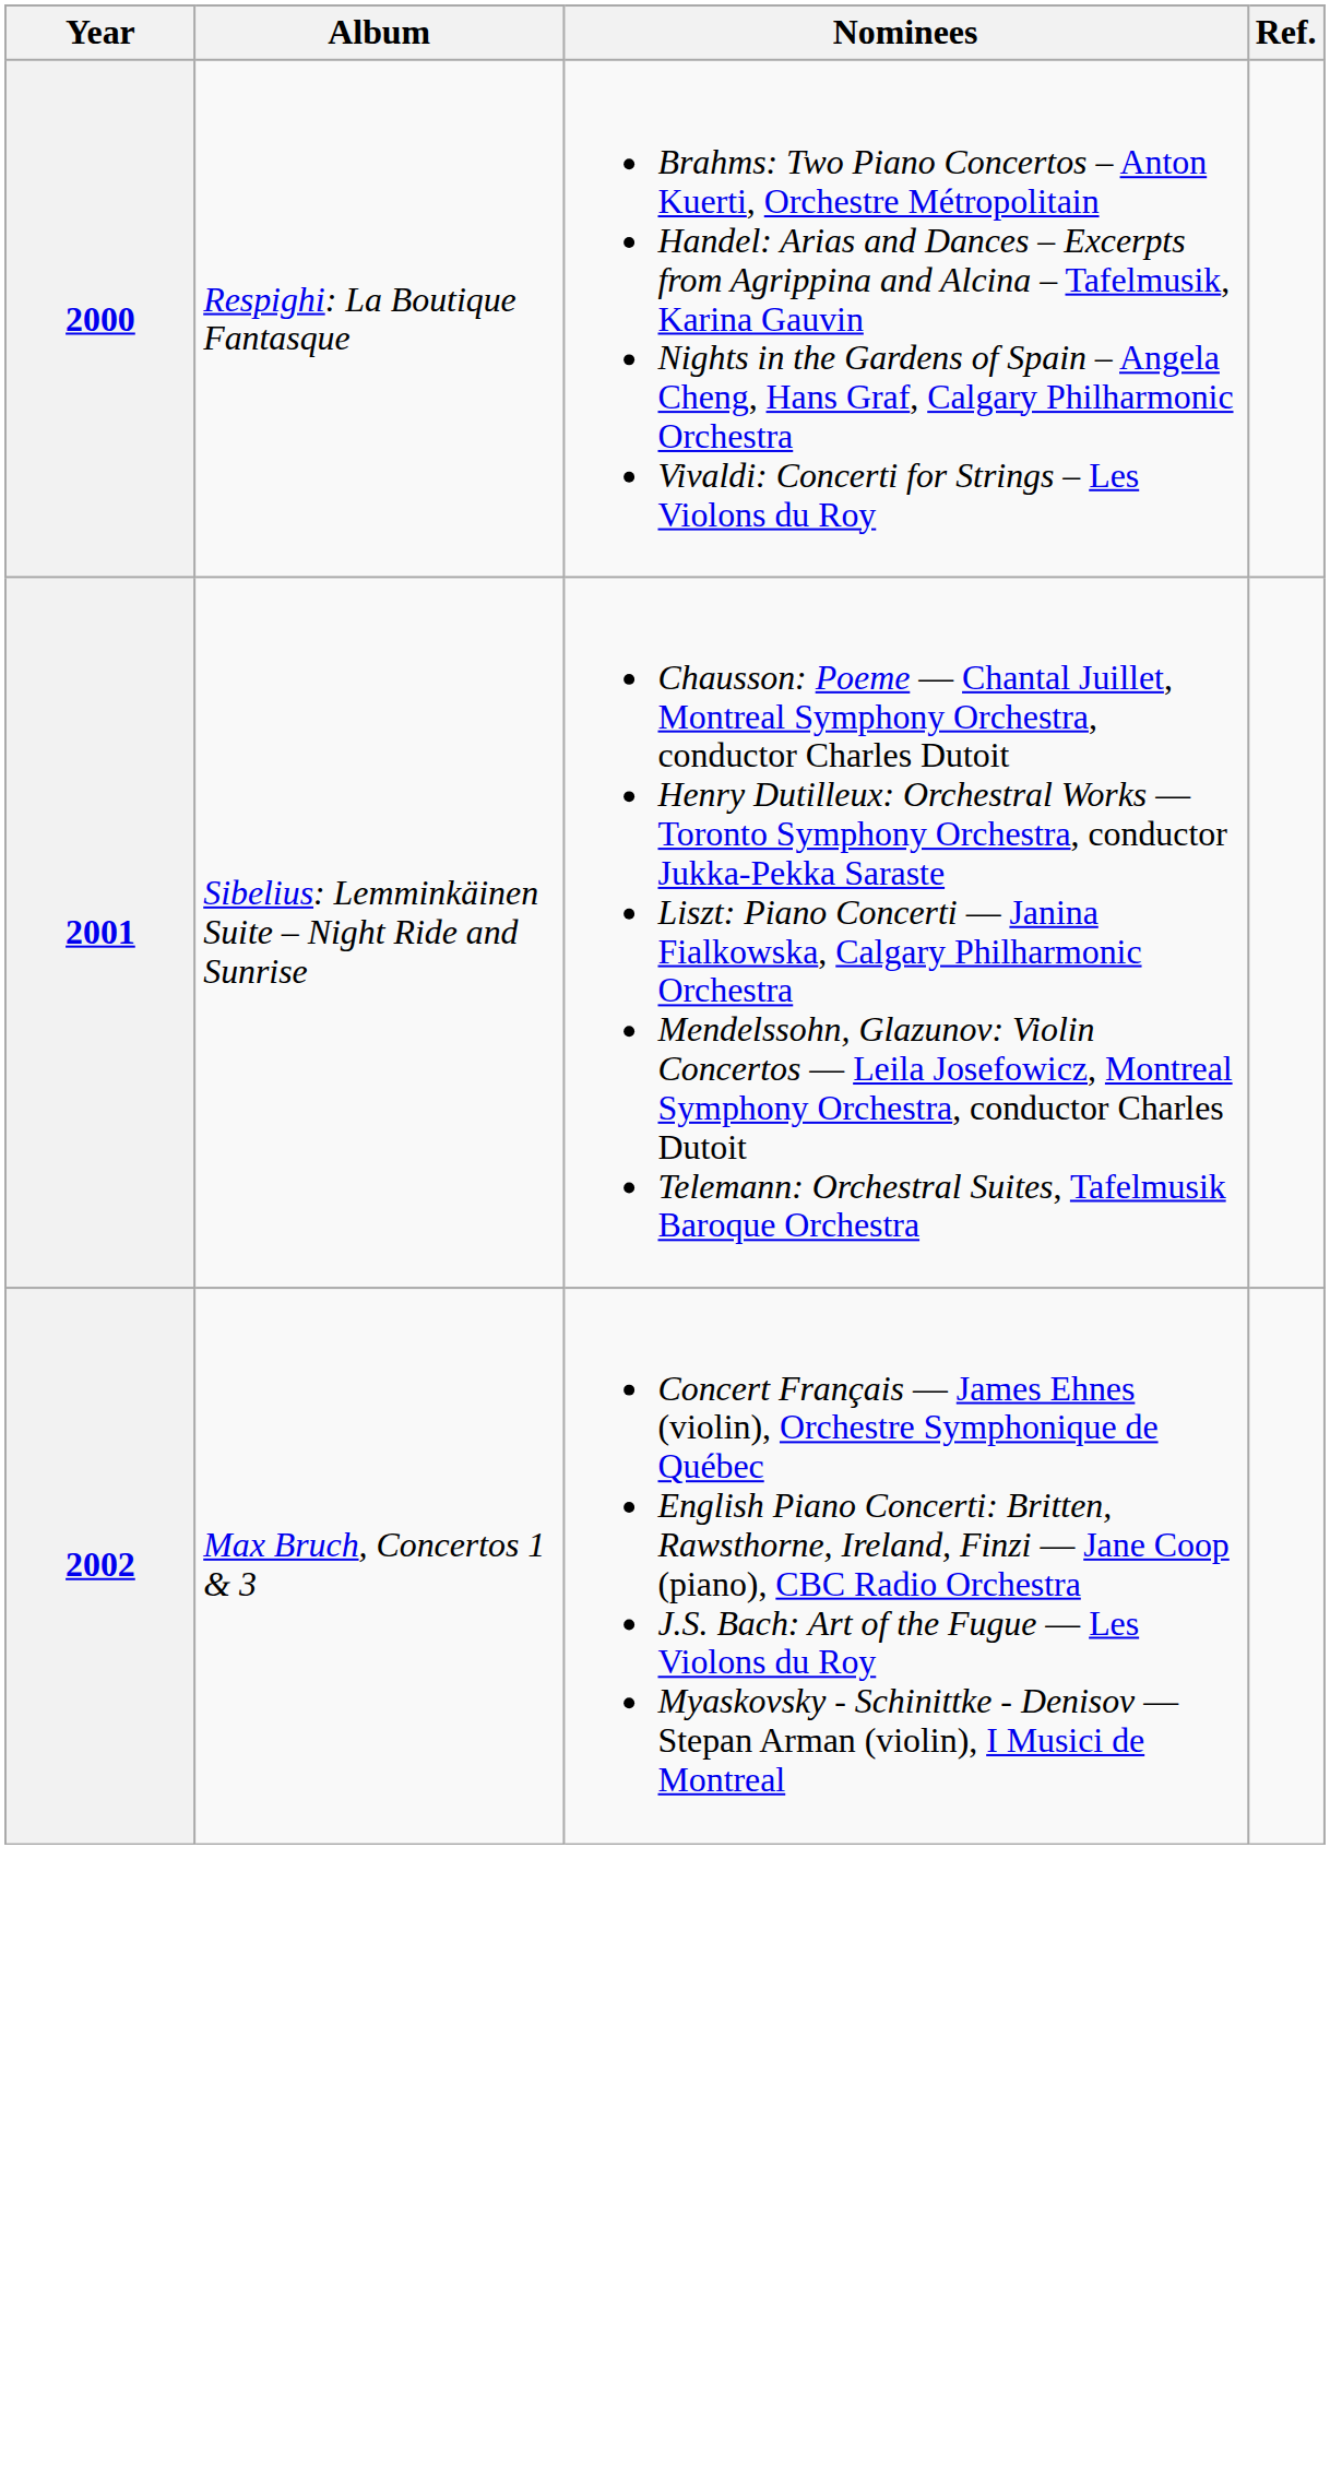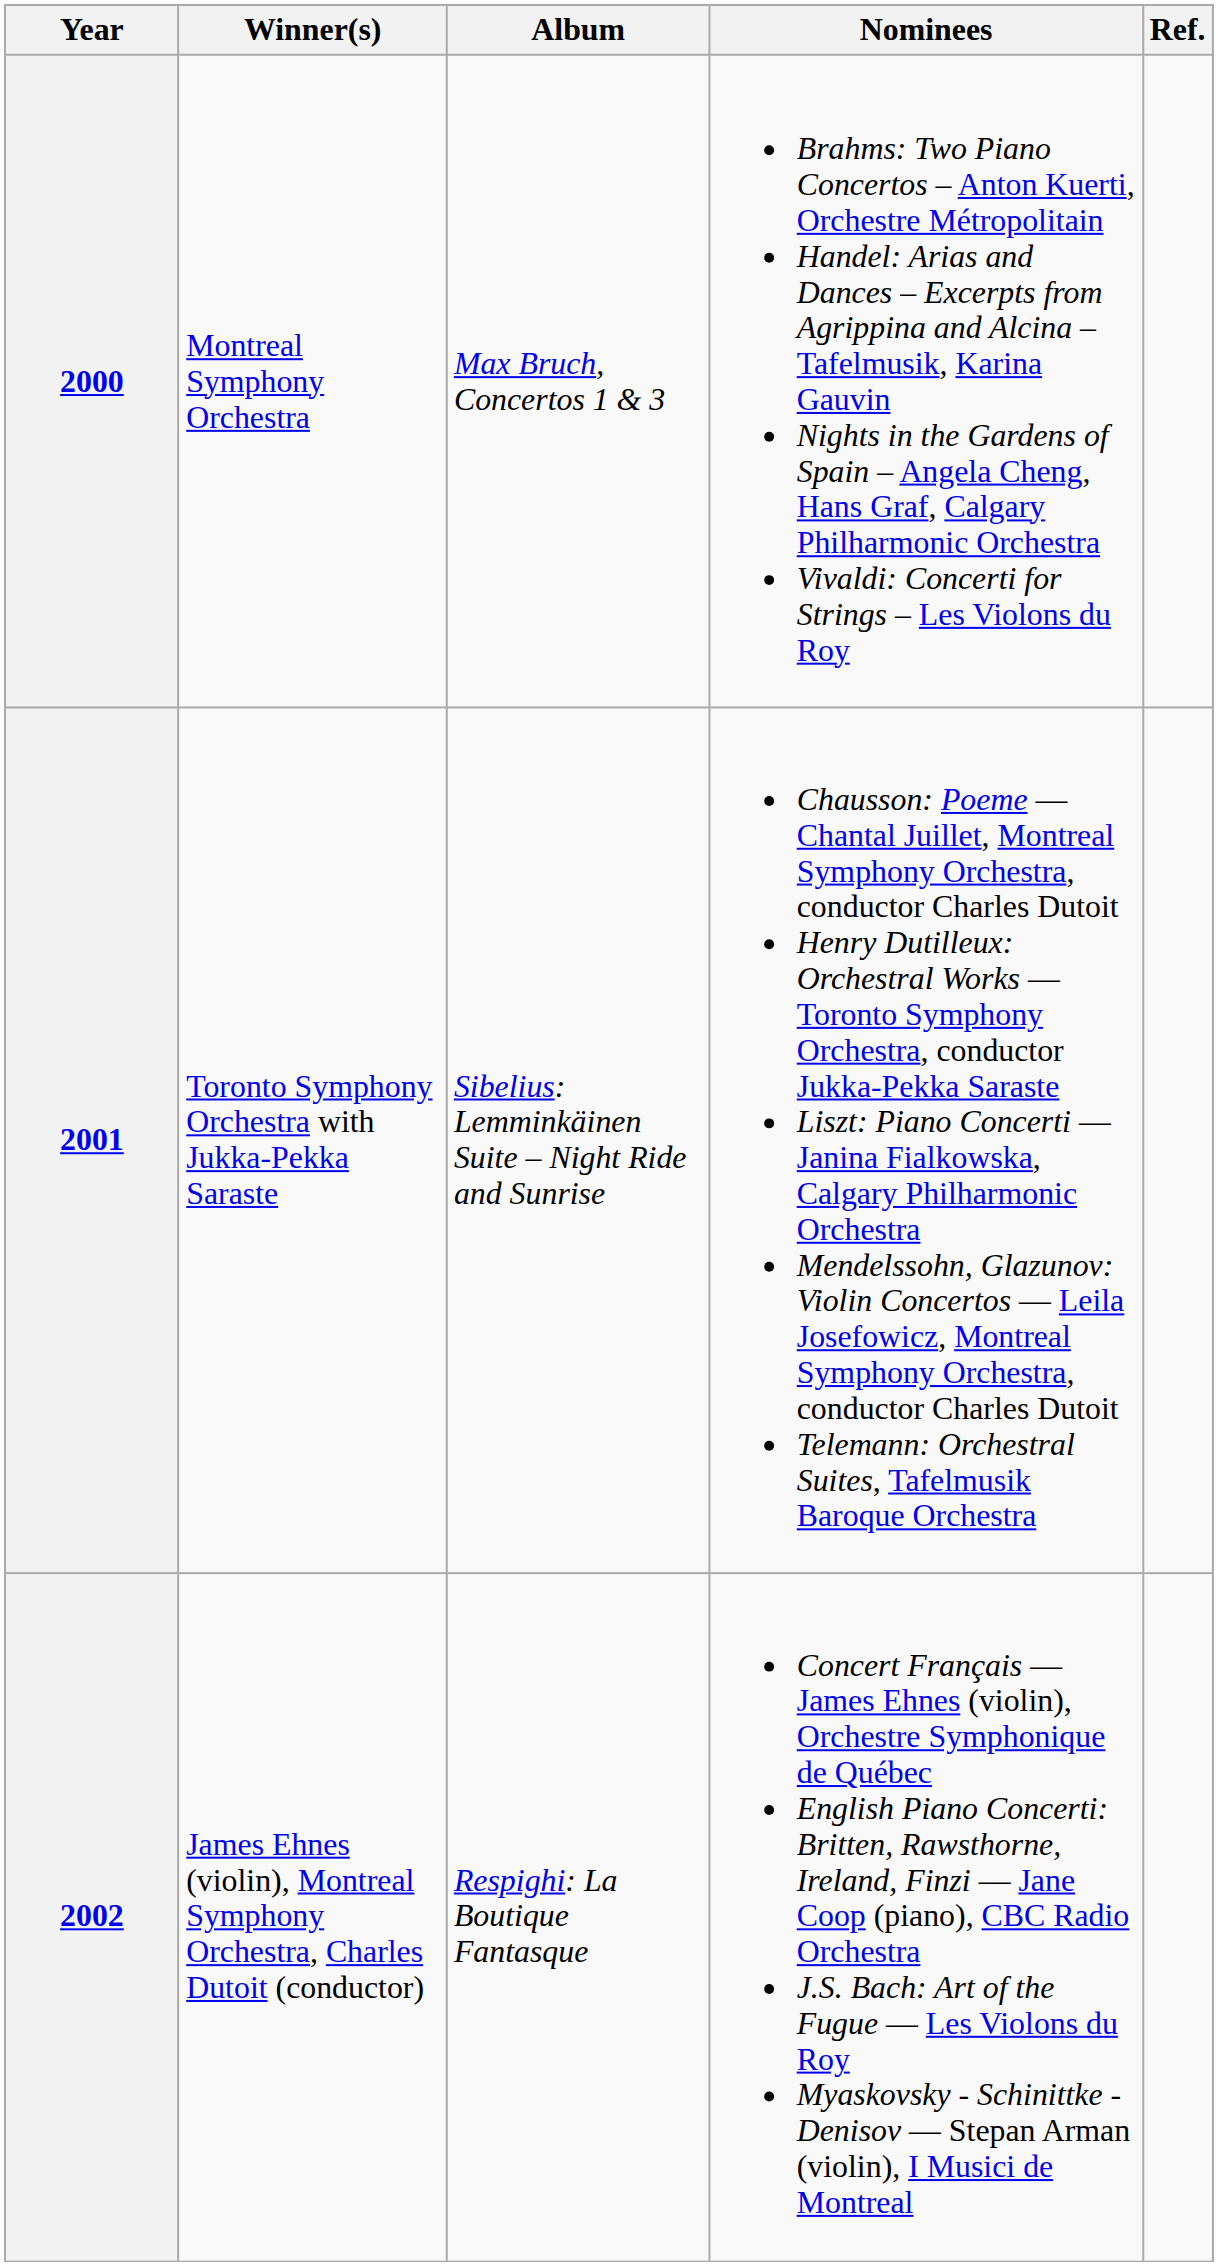+ column: Winner(s) | Montreal Symphony Orchestra | Toronto Symphony Orchestra with Jukka-Pekka Saraste | James Ehnes (violin), Montreal Symphony Orchestra, Charles Dutoit (conductor)
2000 | Album: Respighi: La Boutique Fantasque -> Max Bruch, Concertos 1 & 3
2002 | Album: Max Bruch, Concertos 1 & 3 -> Respighi: La Boutique Fantasque
